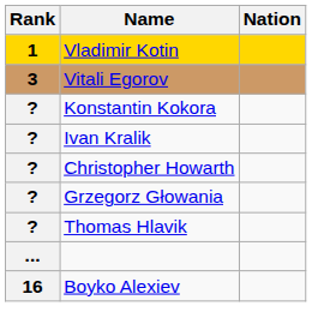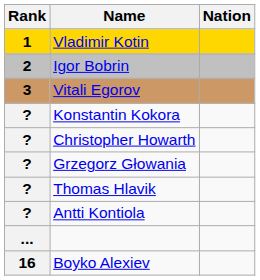+ row: 2 | Igor Bobrin
- row: ? | Ivan Kralik
+ row: ? | Antti Kontiola
